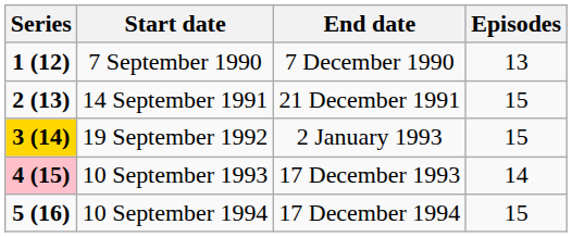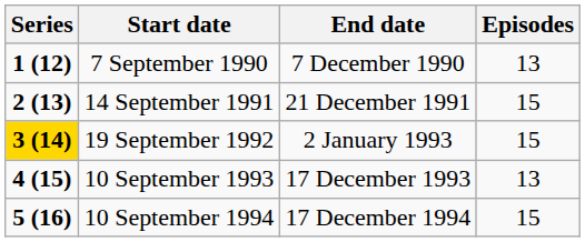10 September 1993 | Series: pink background -> no background
10 September 1993 | Episodes: 14 -> 13
